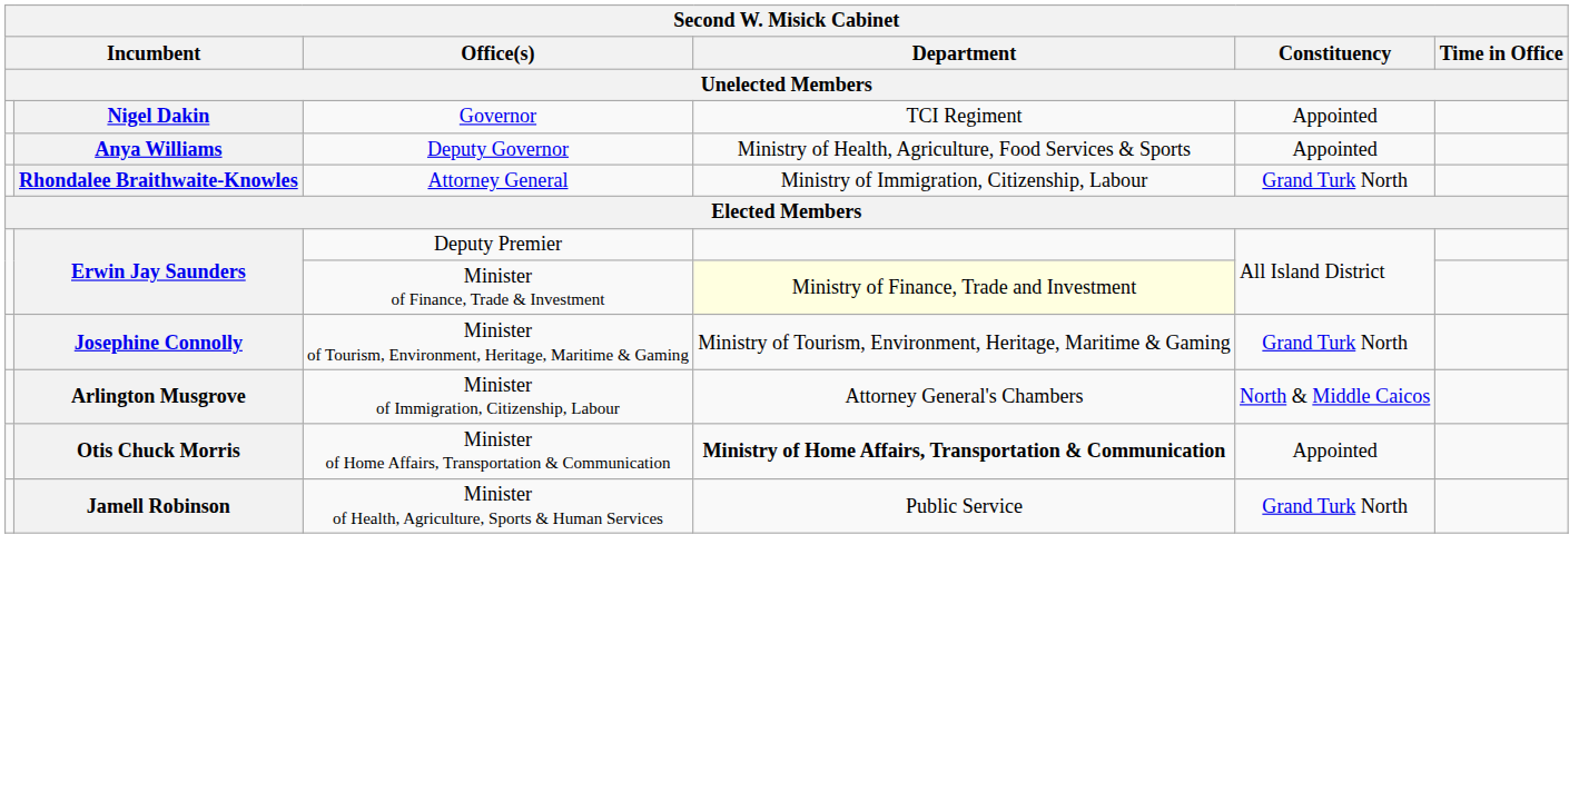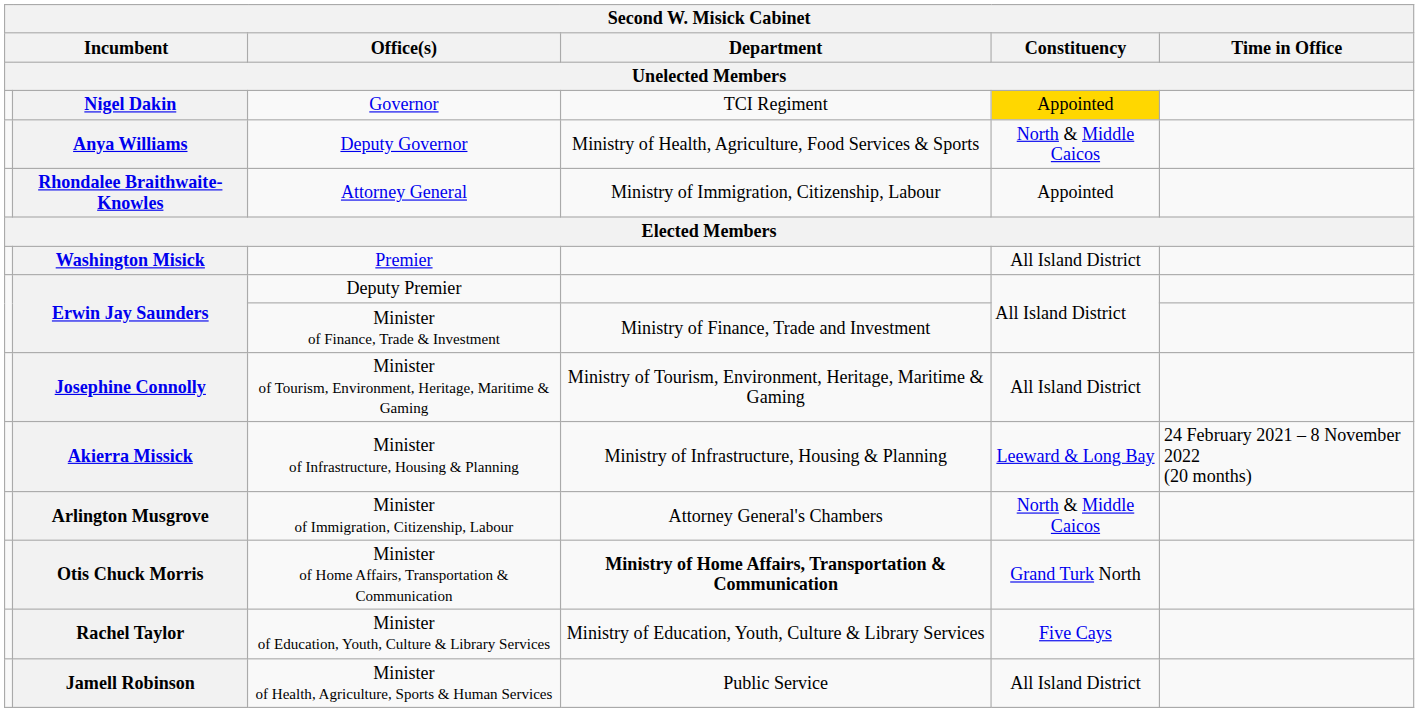Nigel Dakin | Constituency: no background -> gold background
Anya Williams | Constituency: Appointed -> North & Middle Caicos
Rhondalee Braithwaite-Knowles | Constituency: Grand Turk North -> Appointed
+ row: Washington Misick | Premier | All Island District
Erwin Jay Saunders / Minister of Finance, Trade & Investment | Department: lightyellow background -> no background
Josephine Connolly | Constituency: Grand Turk North -> All Island District
+ row: Akierra Missick | Minister of Infrastructure, Housing & Planning | Ministry of Infrastructure, Housing & Planning | Leeward & Long Bay | 24 February 2021 – 8 November 2022 (20 months)
Otis Chuck Morris | Constituency: Appointed -> Grand Turk North
+ row: Rachel Taylor | Minister of Education, Youth, Culture & Library Services | Ministry of Education, Youth, Culture & Library Services | Five Cays
Jamell Robinson | Constituency: Grand Turk North -> All Island District
